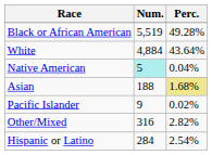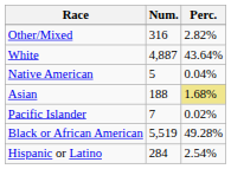rows swapped: Black or African American <-> Other/Mixed
White | Num.: 4,884 -> 4,887
Native American | Num.: paleturquoise background -> no background
Pacific Islander | Num.: 9 -> 7
